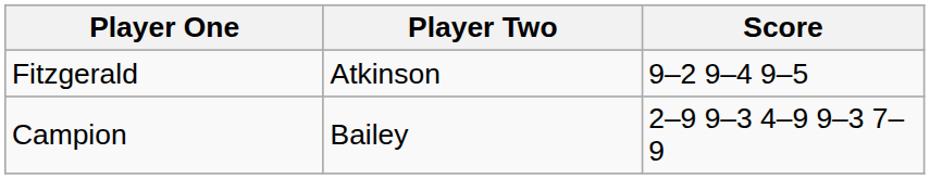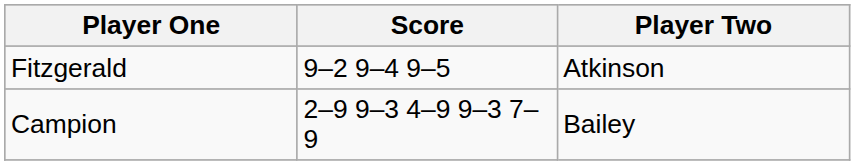columns swapped: Player Two <-> Score
